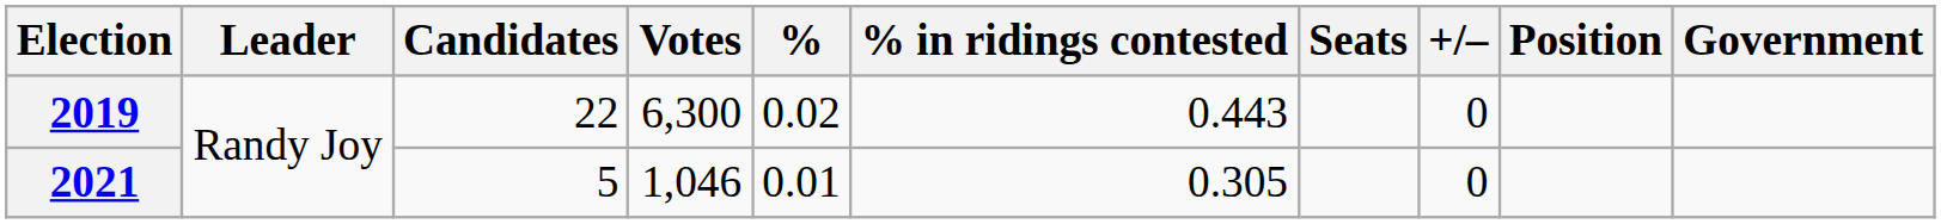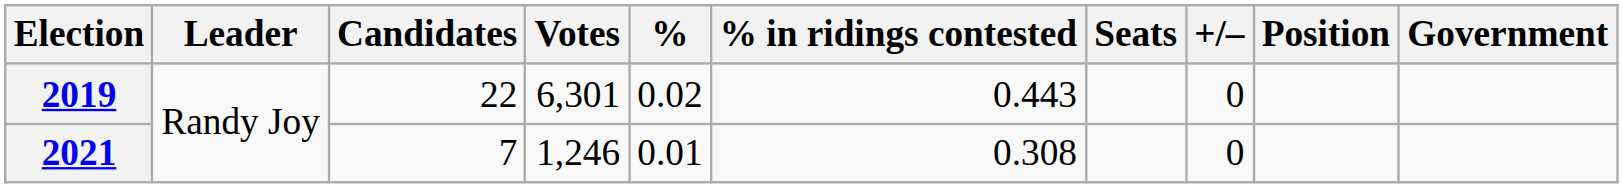2019 | Votes: 6,300 -> 6,301
2021 | Candidates: 5 -> 7
2021 | Votes: 1,046 -> 1,246
2021 | % in ridings contested: 0.305 -> 0.308
